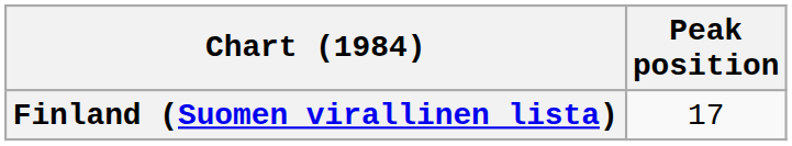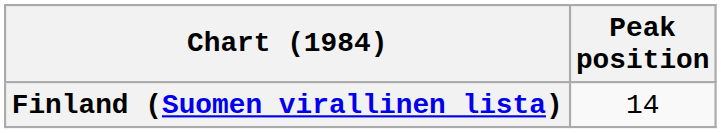Finland (Suomen virallinen lista) | Peak position: 17 -> 14
